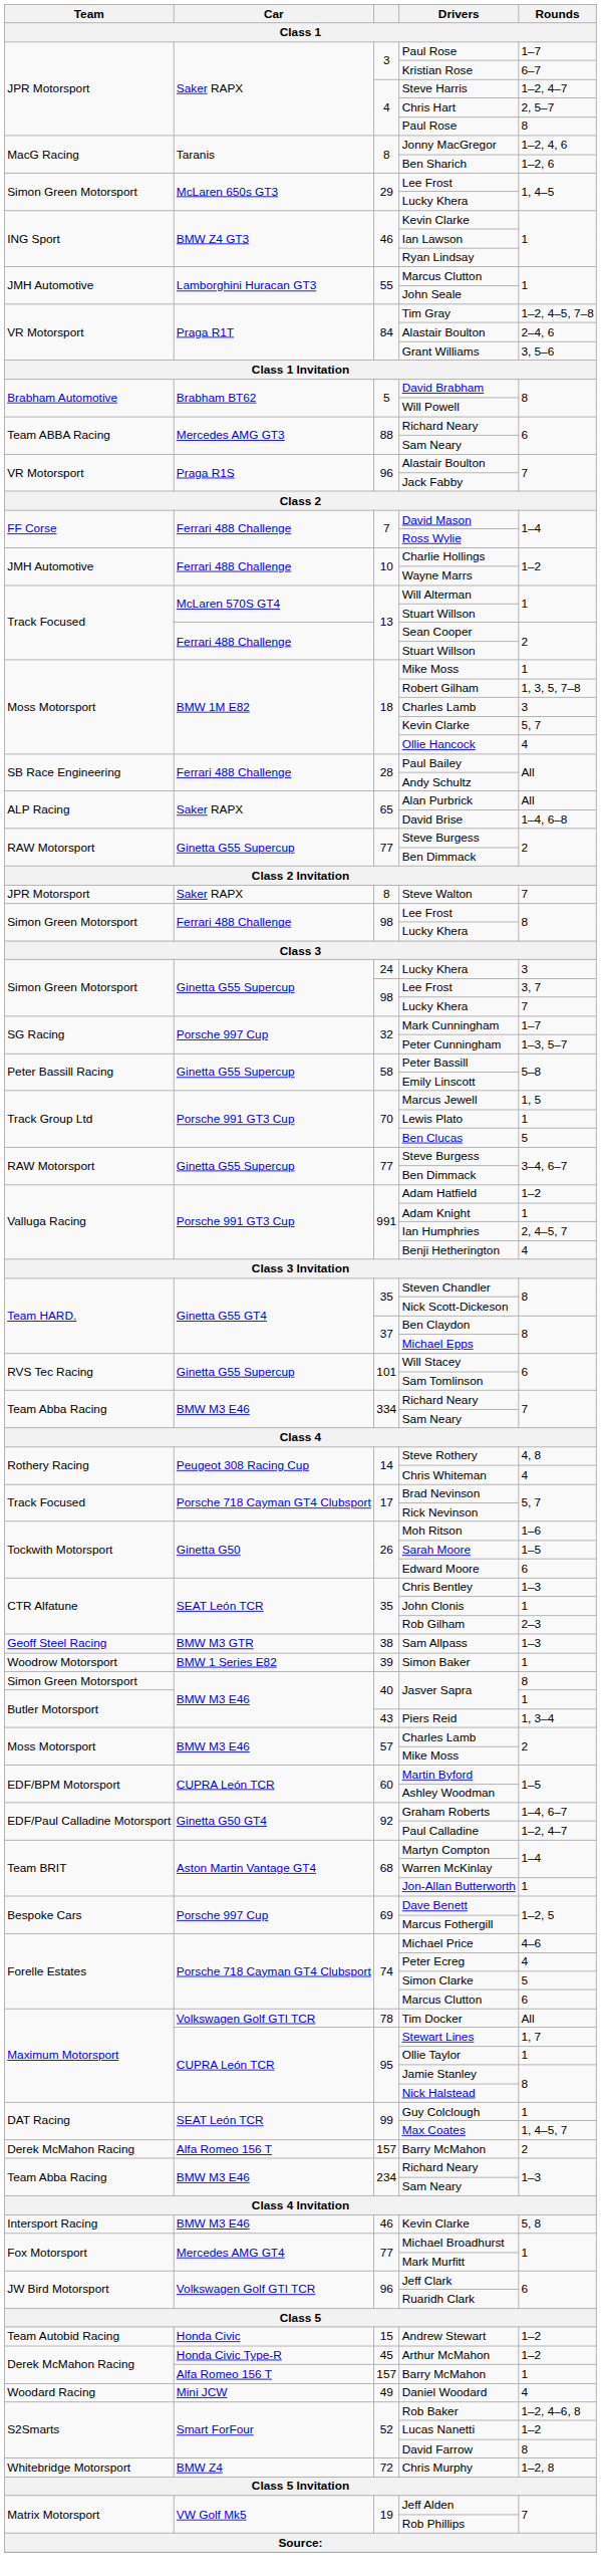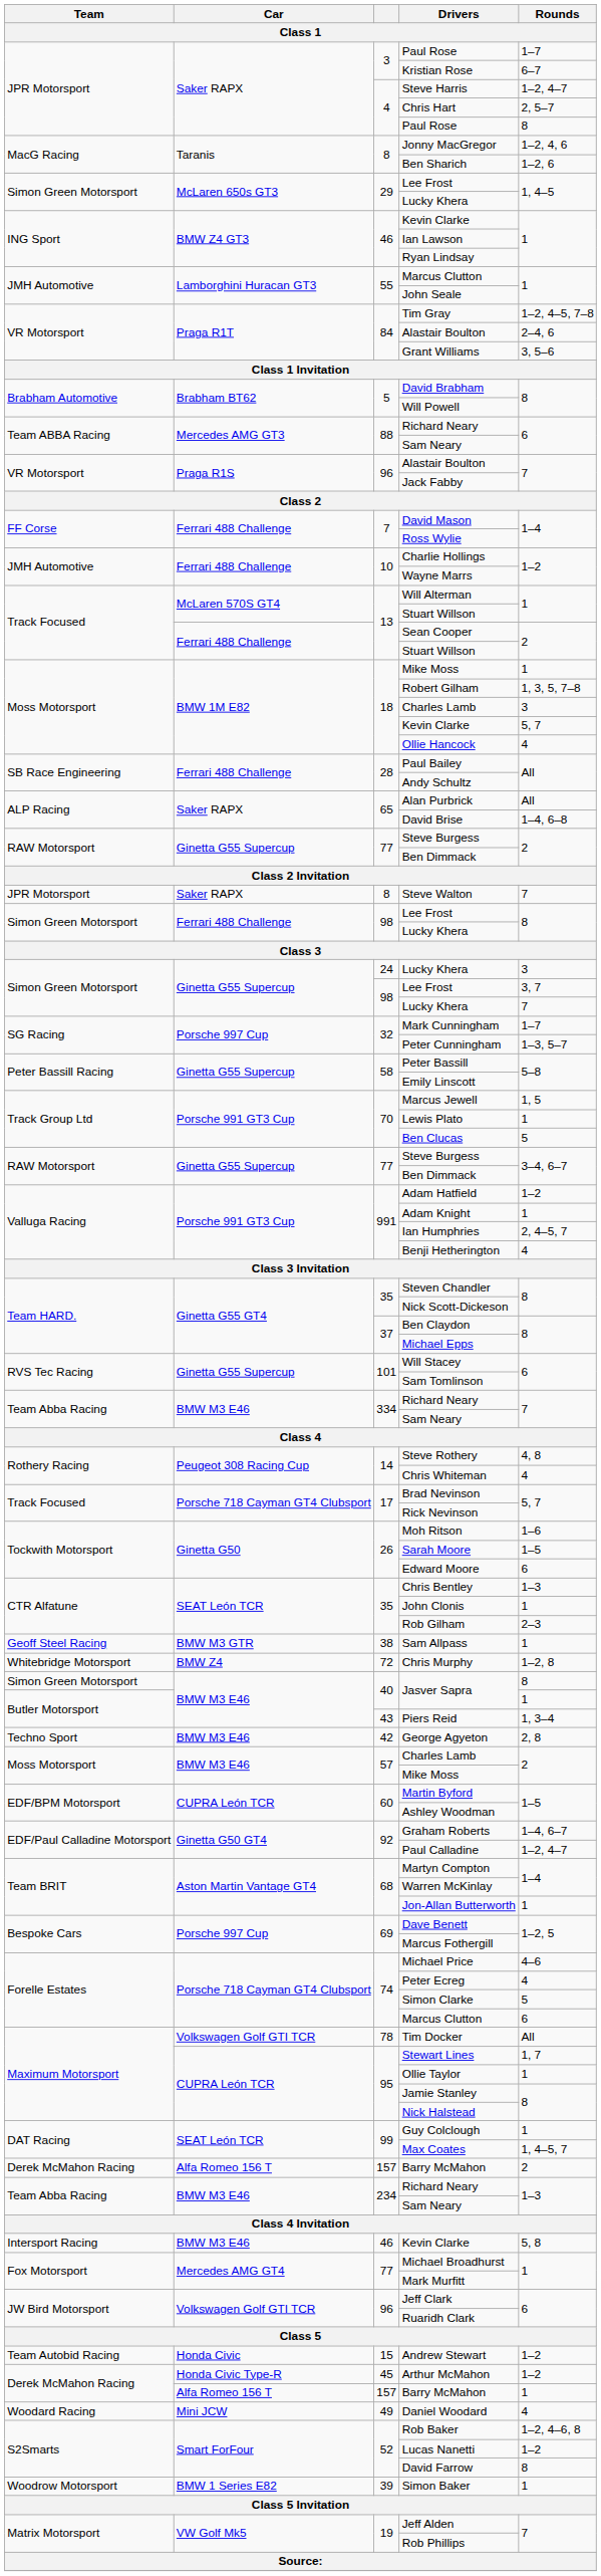Sam Allpass | Rounds: 1–3 -> 1
rows swapped: Simon Baker <-> Chris Murphy
+ row: Techno Sport | BMW M3 E46 | 42 | George Agyeton | 2, 8
